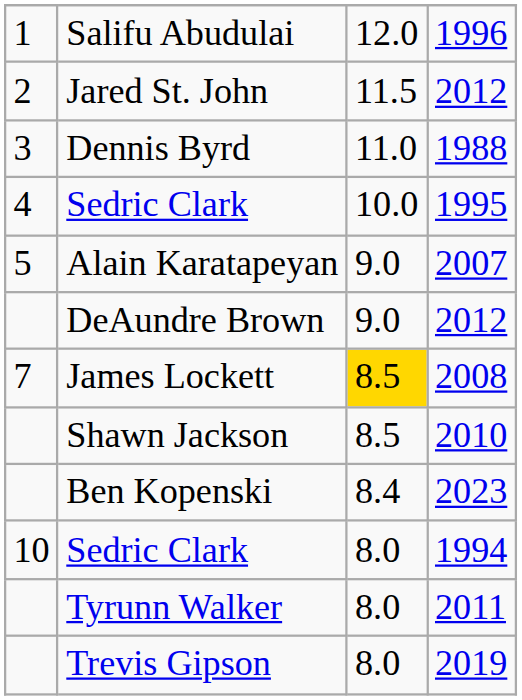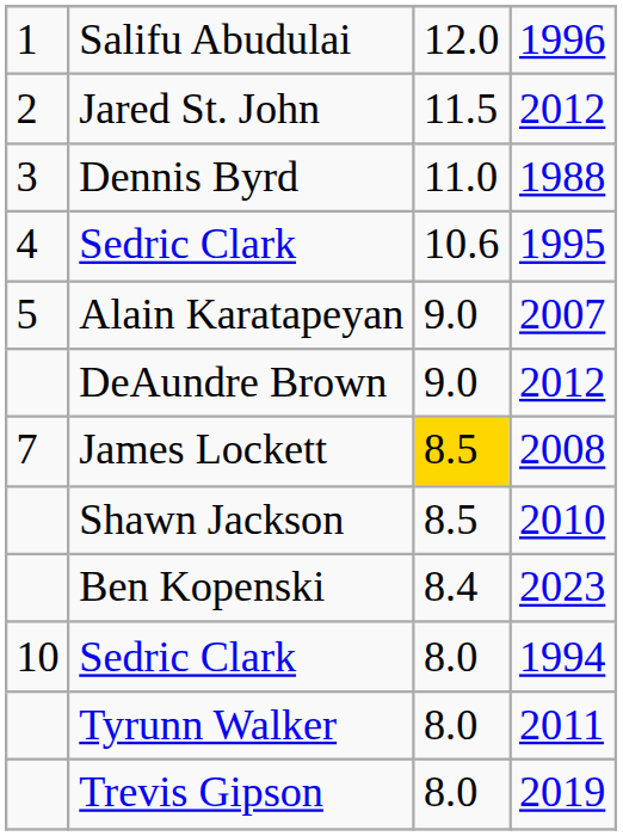Sedric Clark / 1995 | column 3: 10.0 -> 10.6
